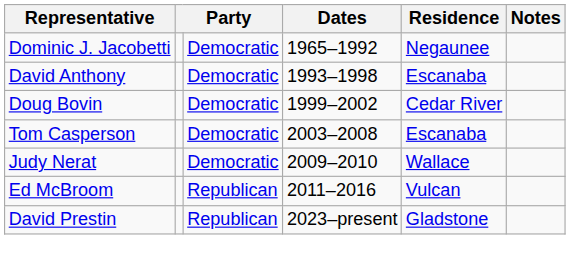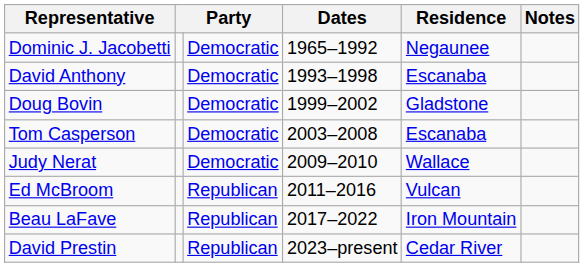Doug Bovin | Residence: Cedar River -> Gladstone
+ row: Beau LaFave | Republican | 2017–2022 | Iron Mountain
David Prestin | Residence: Gladstone -> Cedar River
